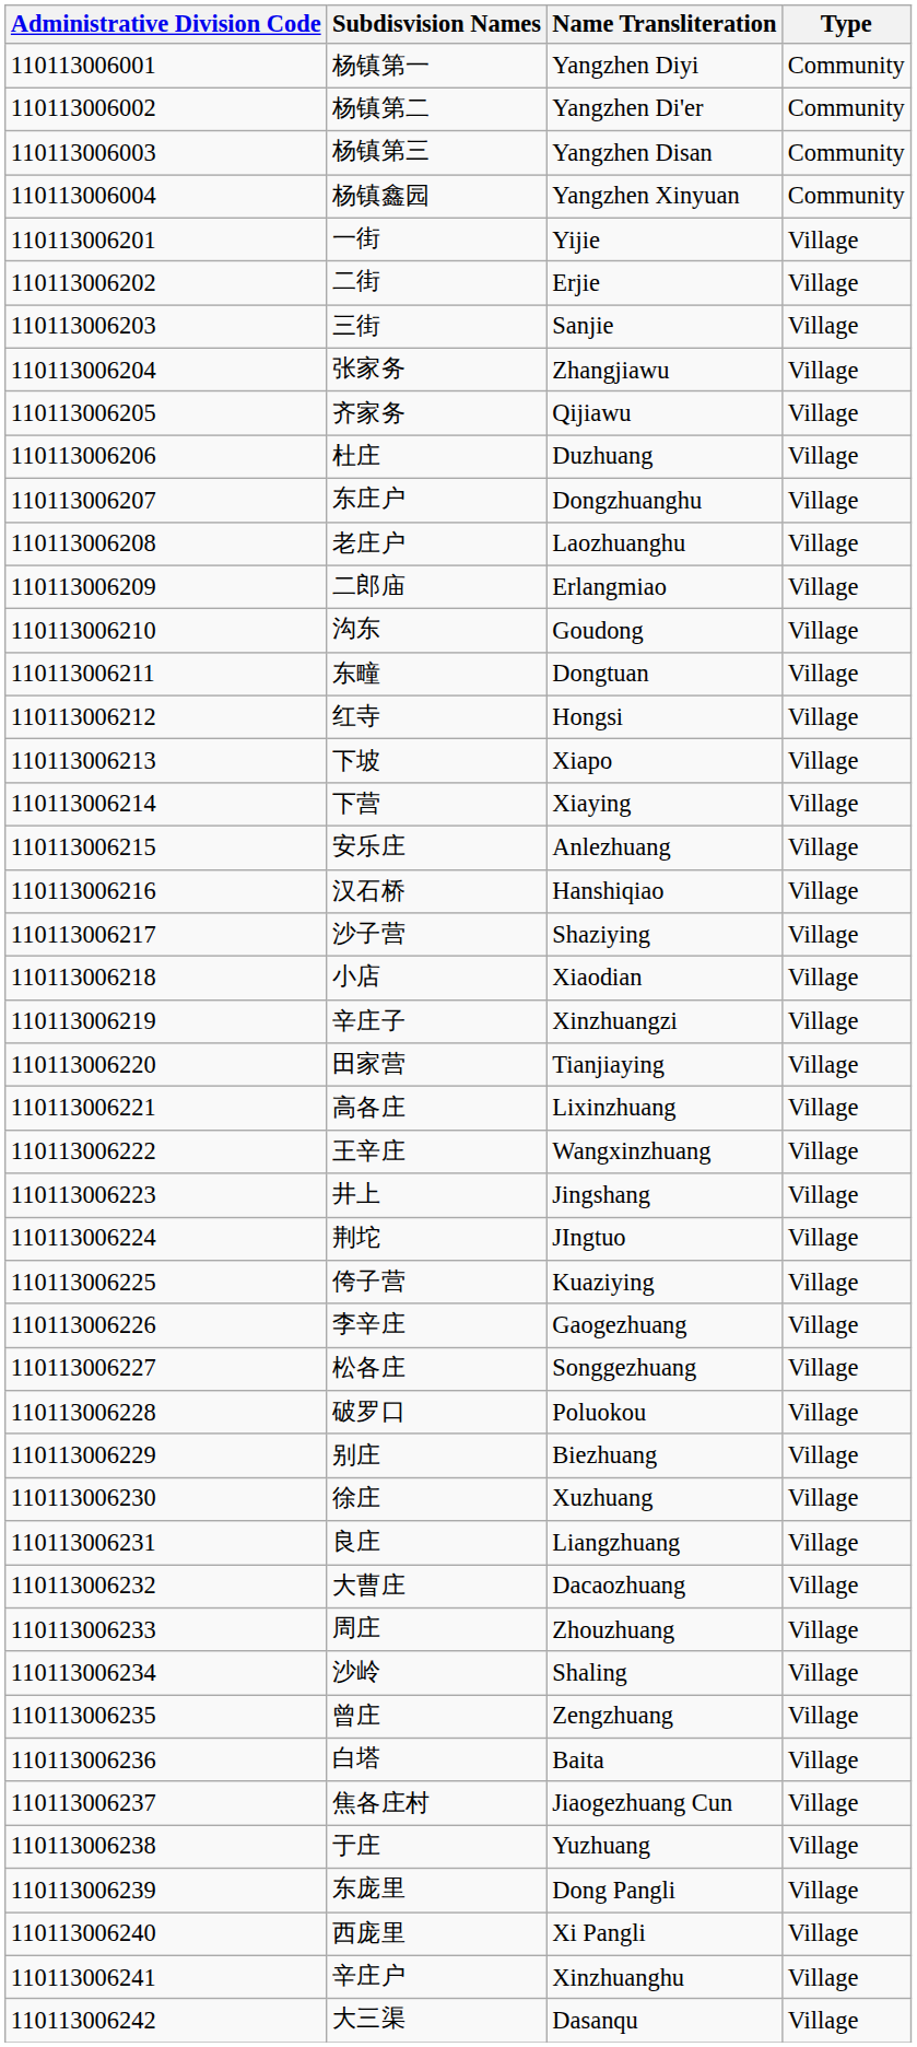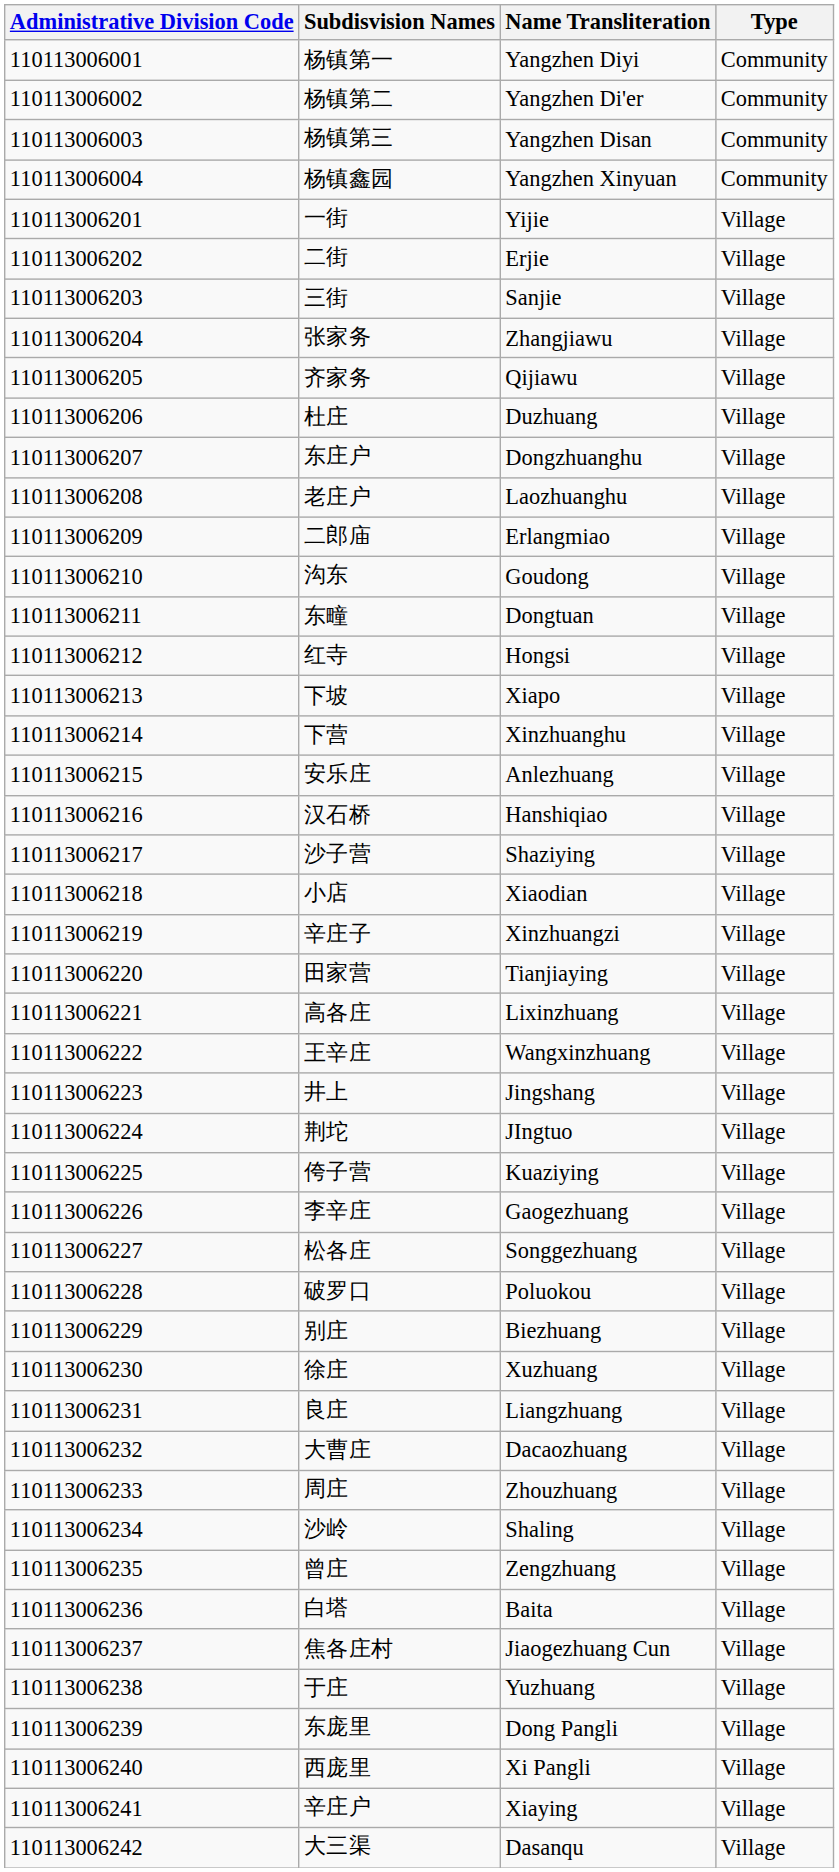下营 | Name Transliteration: Xiaying -> Xinzhuanghu
辛庄户 | Name Transliteration: Xinzhuanghu -> Xiaying
